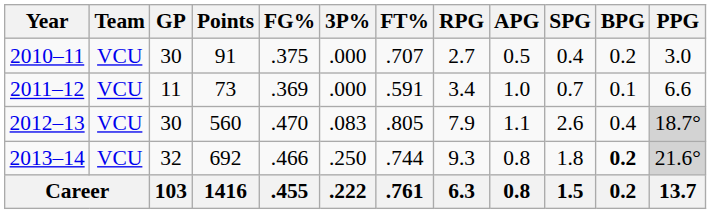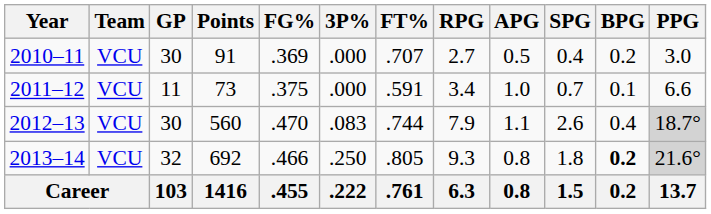2010–11 | FG%: .375 -> .369
2011–12 | FG%: .369 -> .375
2012–13 | FT%: .805 -> .744
2013–14 | FT%: .744 -> .805
